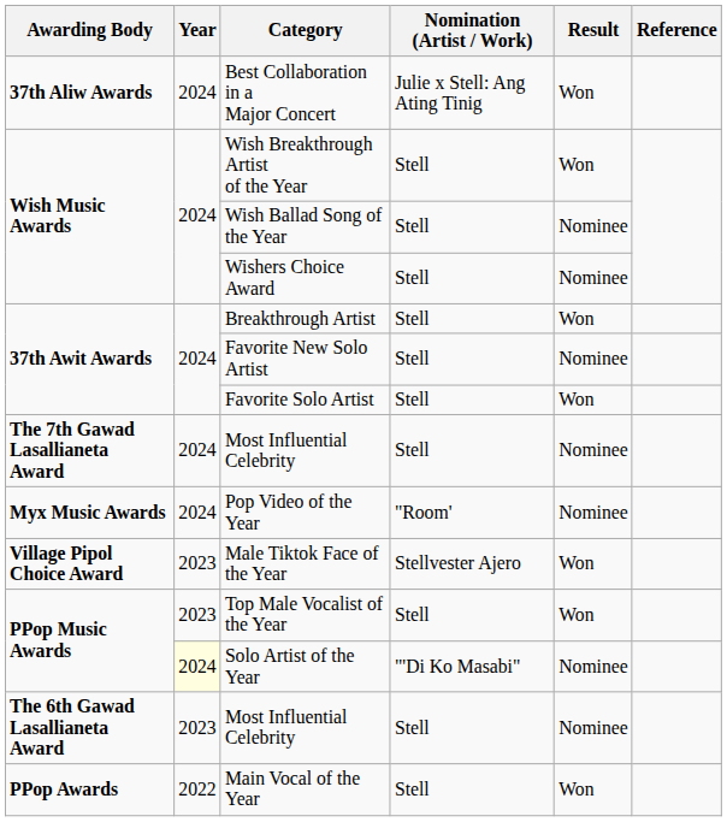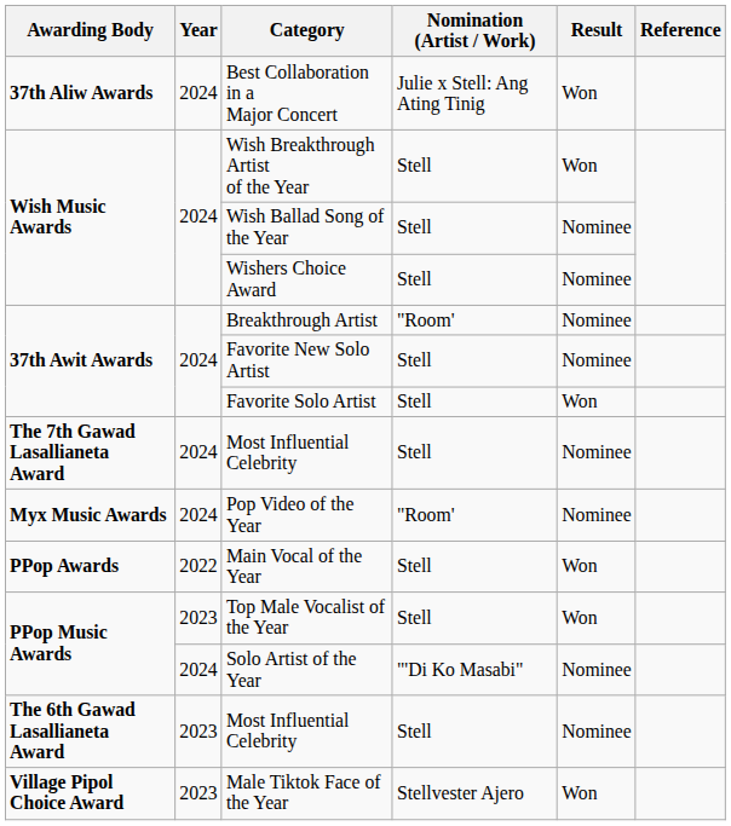Breakthrough Artist | Nomination (Artist / Work): Stell -> "Room'
Breakthrough Artist | Result: Won -> Nominee
rows swapped: Main Vocal of the Year <-> Male Tiktok Face of the Year
Solo Artist of the Year | Year: lightyellow background -> no background
